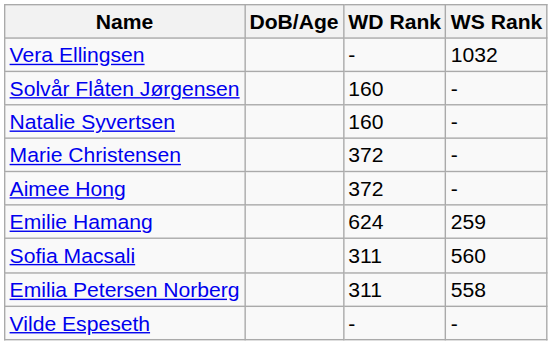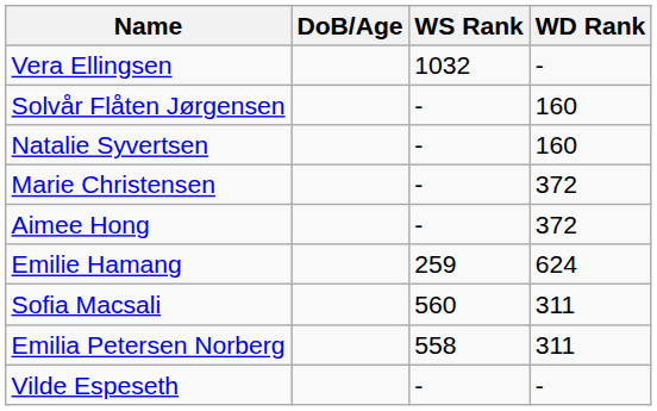columns swapped: WS Rank <-> WD Rank
